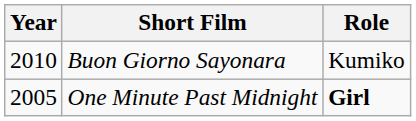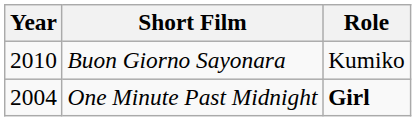One Minute Past Midnight | Year: 2005 -> 2004
